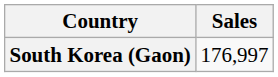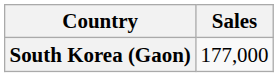South Korea (Gaon) | Sales: 176,997 -> 177,000
